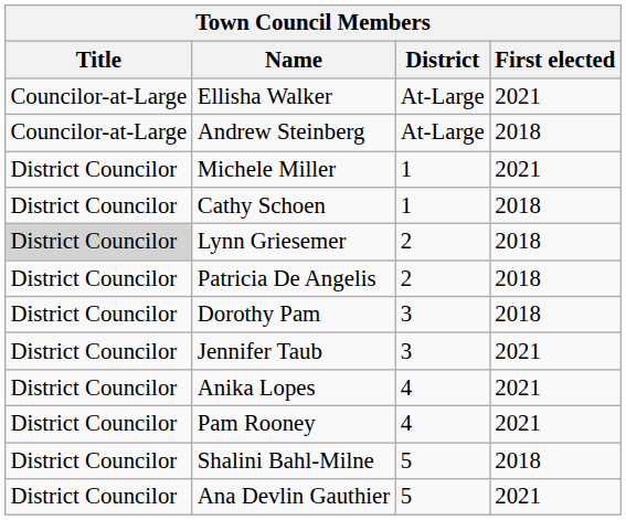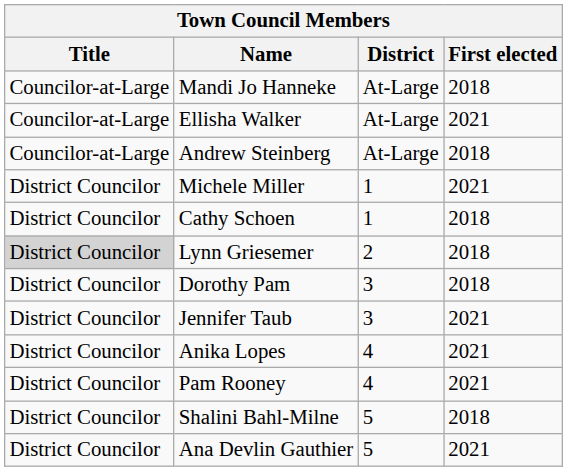+ row: Councilor-at-Large | Mandi Jo Hanneke | At-Large | 2018
- row: District Councilor | Patricia De Angelis | 2 | 2018
